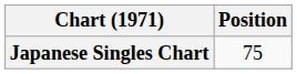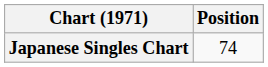Japanese Singles Chart | Position: 75 -> 74
